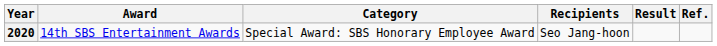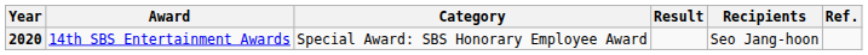columns swapped: Recipients <-> Result
